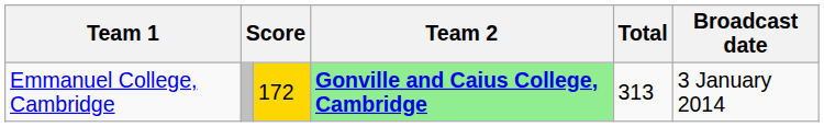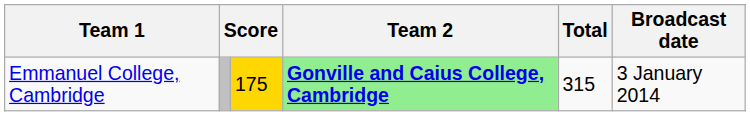Emmanuel College, Cambridge | column 3: 172 -> 175
Emmanuel College, Cambridge | Total: 313 -> 315
